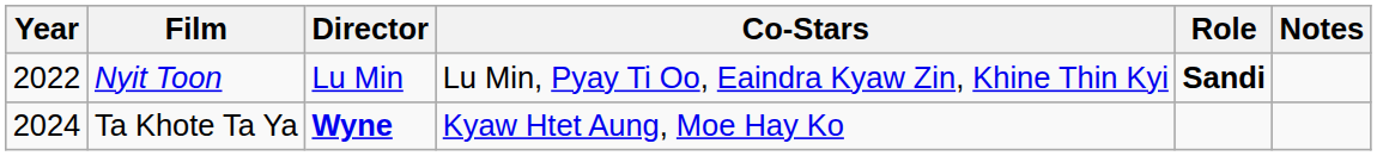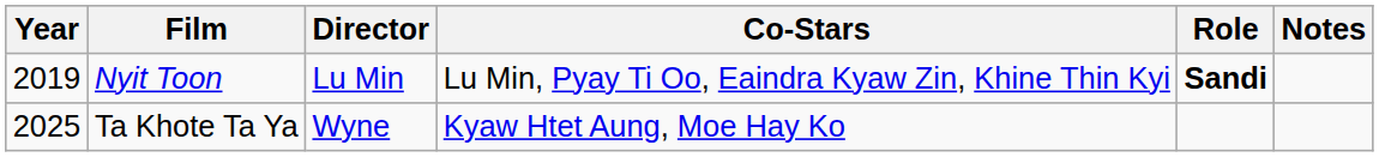Nyit Toon | Year: 2022 -> 2019
Ta Khote Ta Ya | Year: 2024 -> 2025
Ta Khote Ta Ya | Director: bold -> normal
